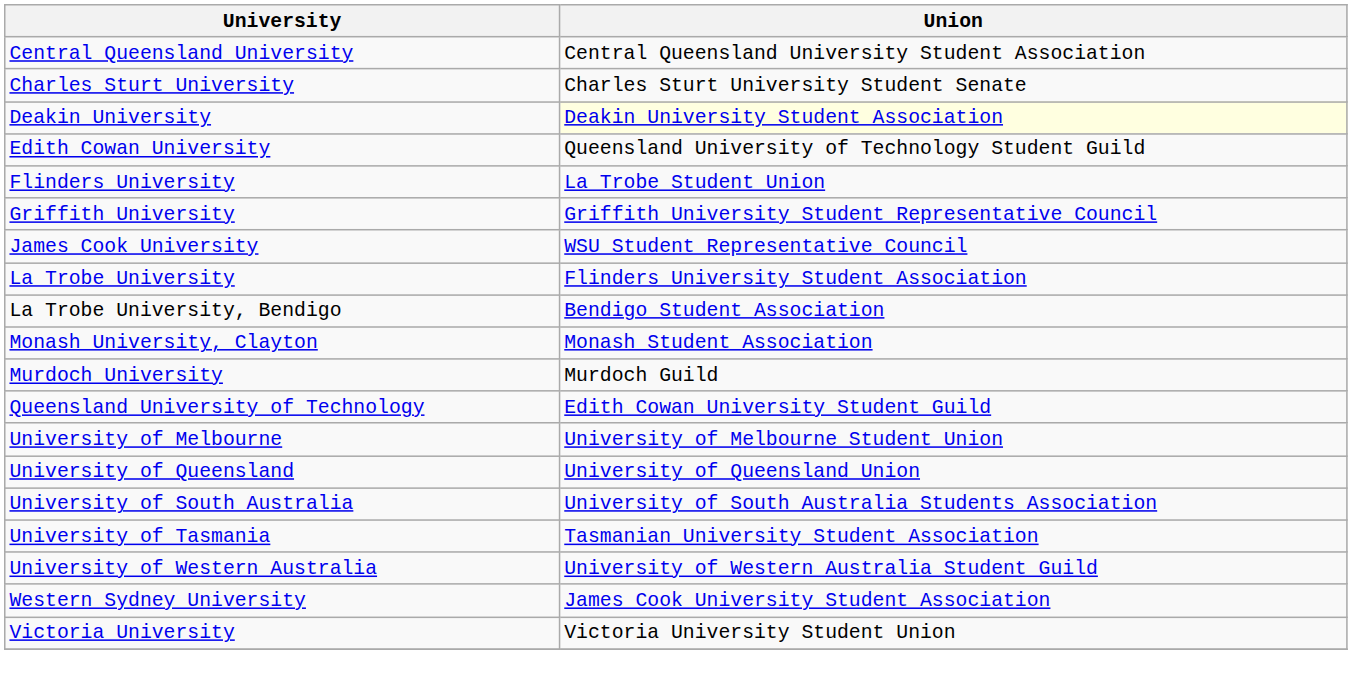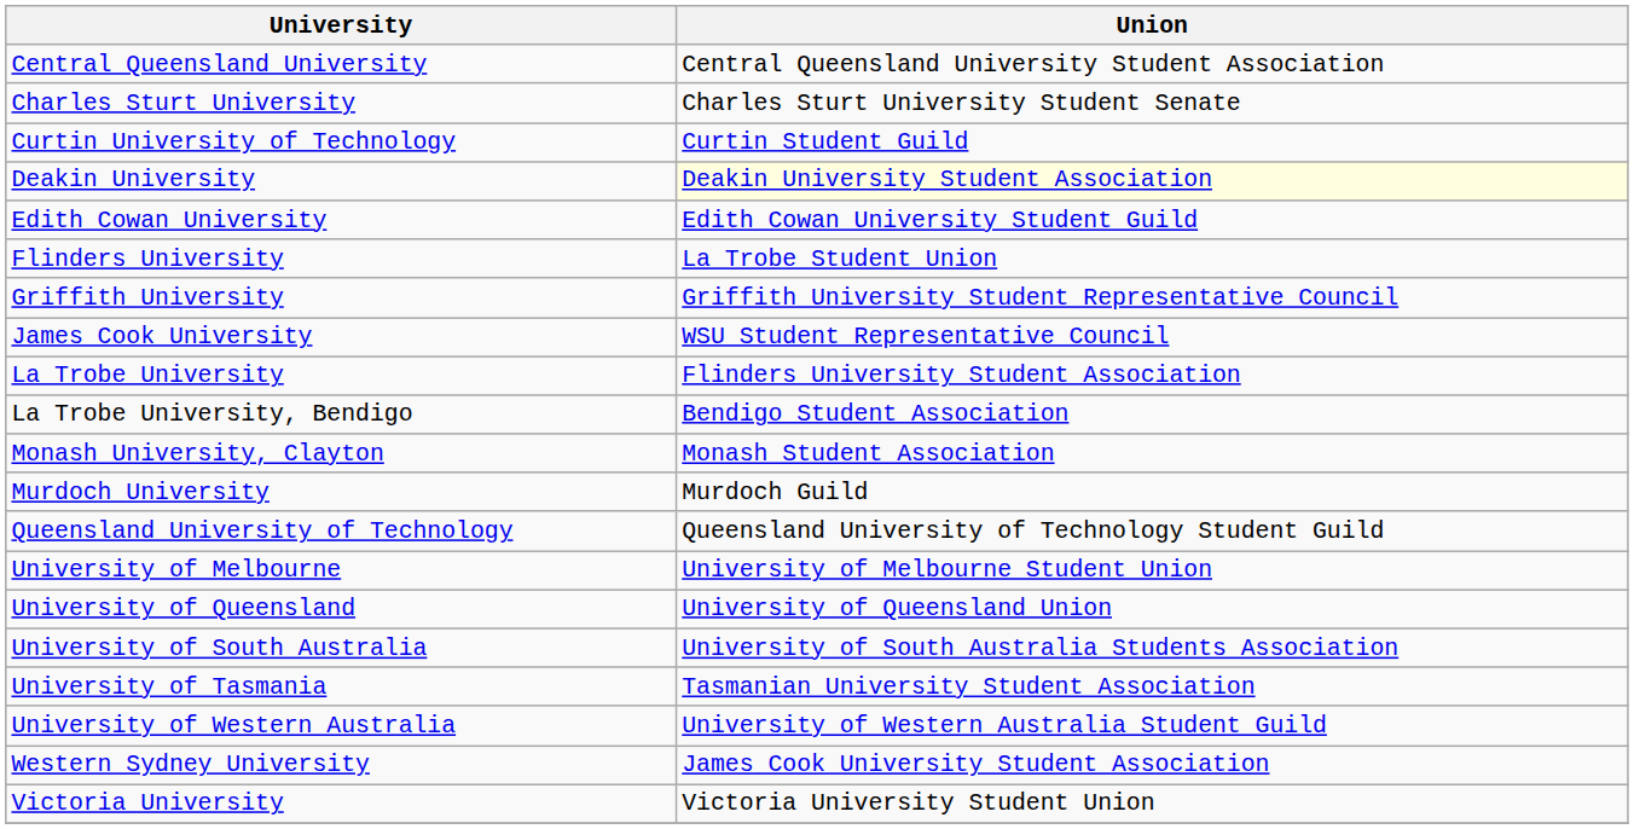+ row: Curtin University of Technology | Curtin Student Guild
Edith Cowan University | Union: Queensland University of Technology Student Guild -> Edith Cowan University Student Guild
Queensland University of Technology | Union: Edith Cowan University Student Guild -> Queensland University of Technology Student Guild
